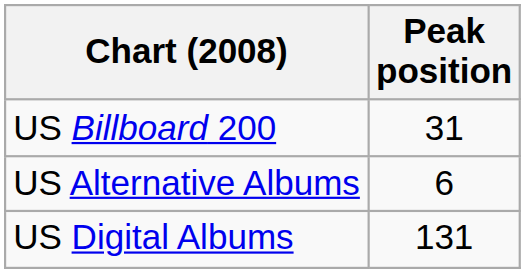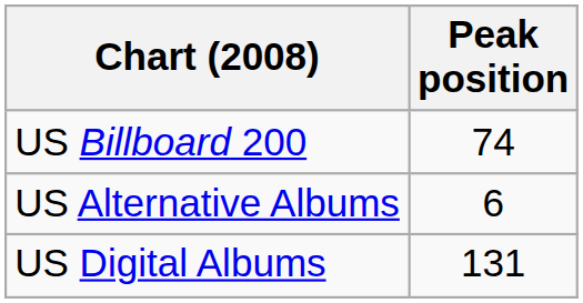US Billboard 200 | Peak position: 31 -> 74
